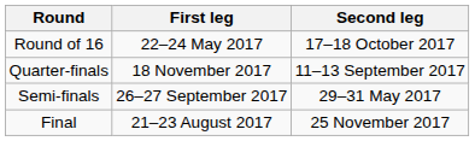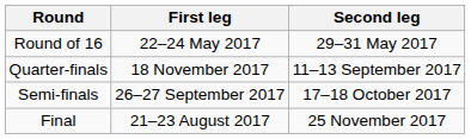Round of 16 | Second leg: 17–18 October 2017 -> 29–31 May 2017
Semi-finals | Second leg: 29–31 May 2017 -> 17–18 October 2017
